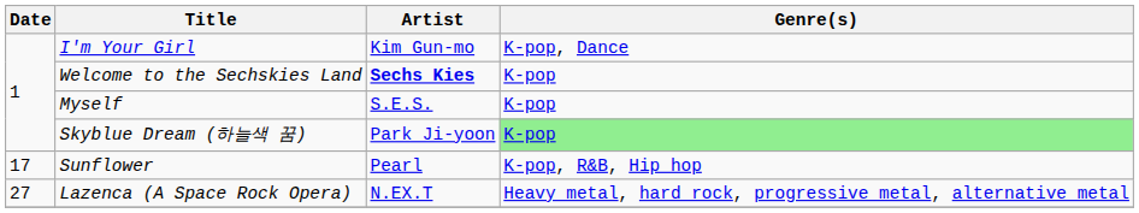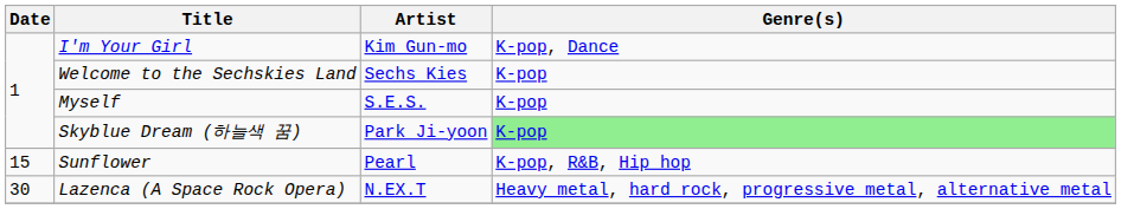Welcome to the Sechskies Land | Artist: bold -> normal
Sunflower | Date: 17 -> 15
Lazenca (A Space Rock Opera) | Date: 27 -> 30
